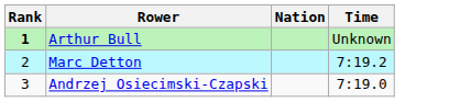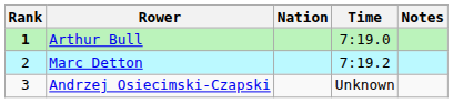+ column: Notes
Arthur Bull | Time: Unknown -> 7:19.0
Andrzej Osiecimski-Czapski | Time: 7:19.0 -> Unknown
